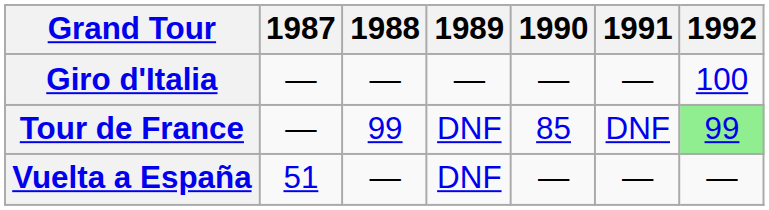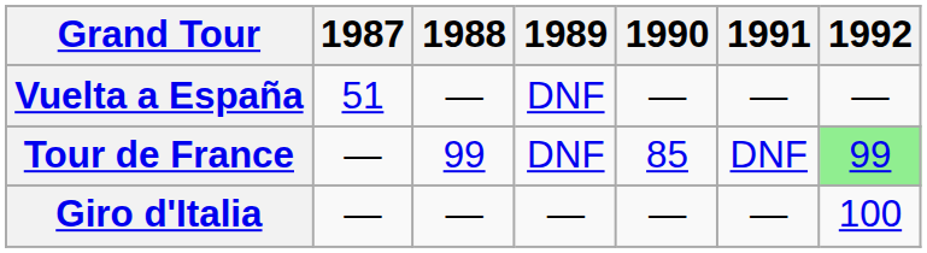rows swapped: Giro d'Italia <-> Vuelta a España
